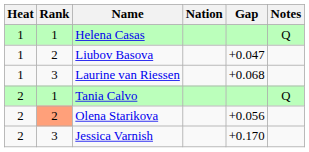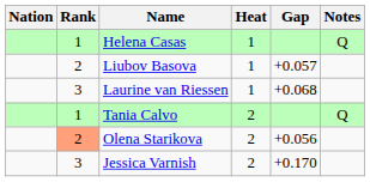columns swapped: Heat <-> Nation
Liubov Basova | Gap: +0.047 -> +0.057
